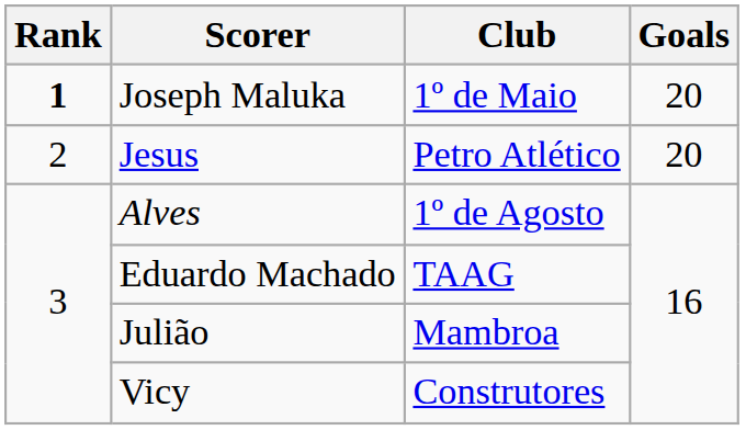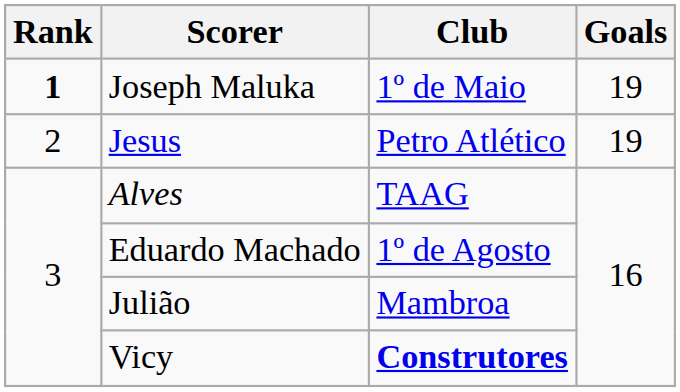Joseph Maluka | Goals: 20 -> 19
Jesus | Goals: 20 -> 19
Alves | Club: 1º de Agosto -> TAAG
Eduardo Machado | Club: TAAG -> 1º de Agosto
Vicy | Club: normal -> bold
